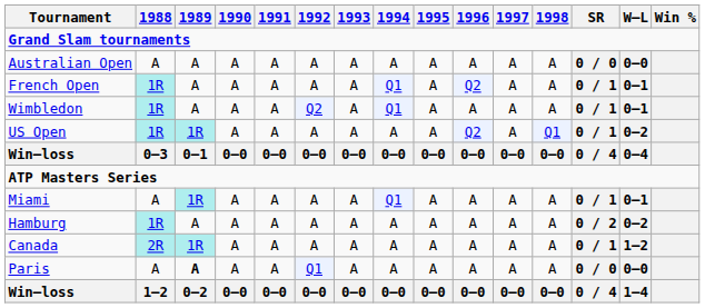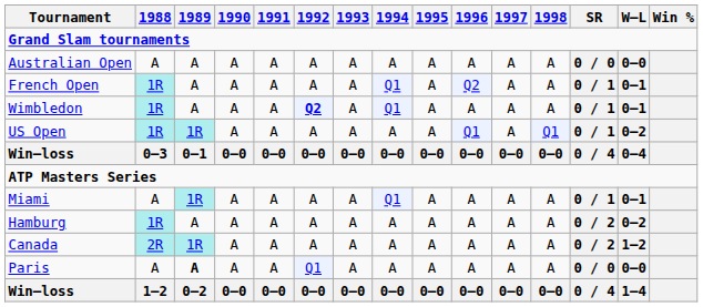Wimbledon | 1992: normal -> bold
US Open | 1996: Q2 -> Q1
Canada | SR: 0 / 1 -> 0 / 2
